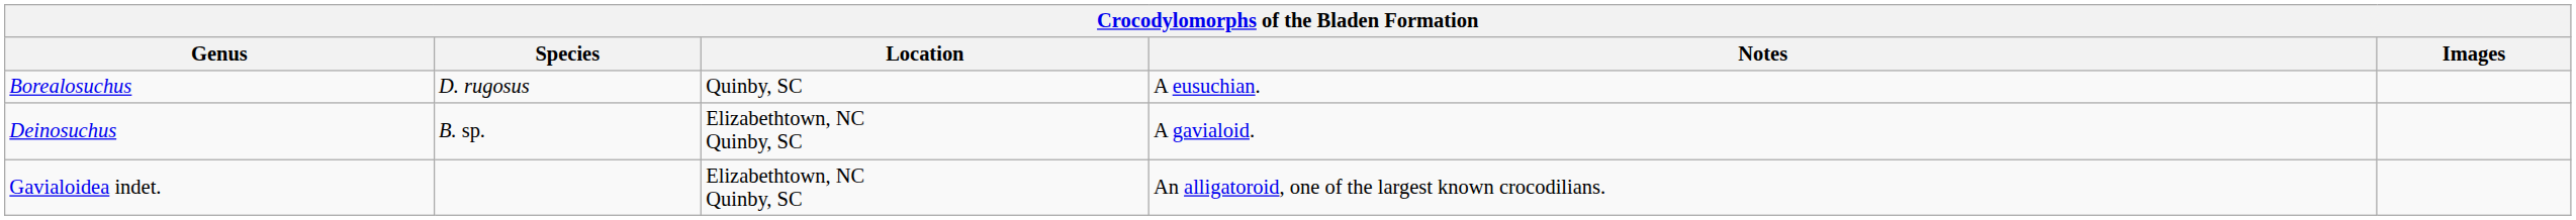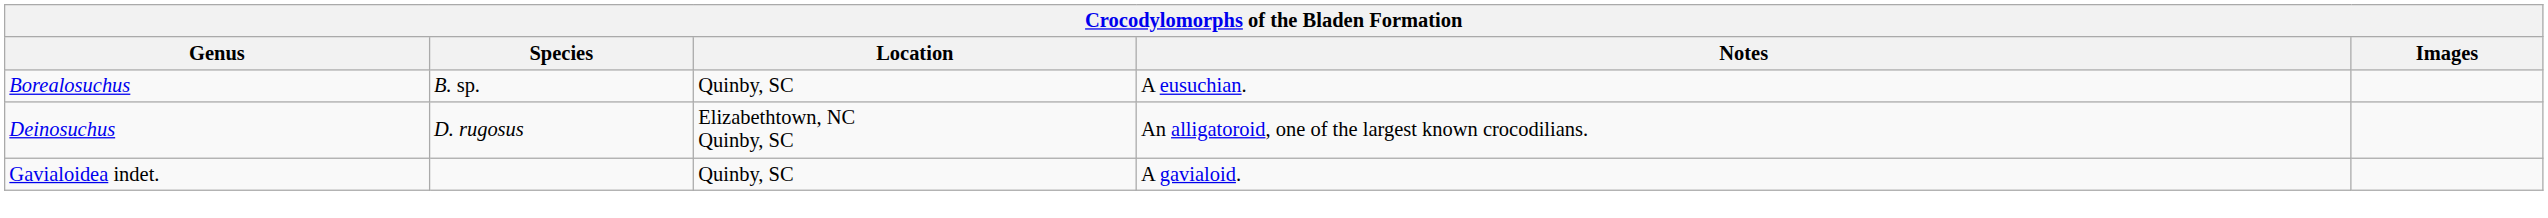Borealosuchus | Species: D. rugosus -> B. sp.
Deinosuchus | Species: B. sp. -> D. rugosus
Deinosuchus | Notes: A gavialoid. -> An alligatoroid, one of the largest known crocodilians.
Gavialoidea indet. | Location: Elizabethtown, NC Quinby, SC -> Quinby, SC
Gavialoidea indet. | Notes: An alligatoroid, one of the largest known crocodilians. -> A gavialoid.
